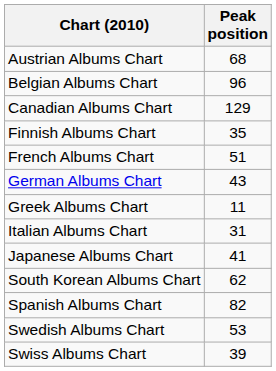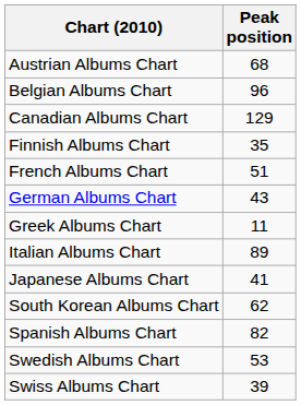Italian Albums Chart | Peak position: 31 -> 89
